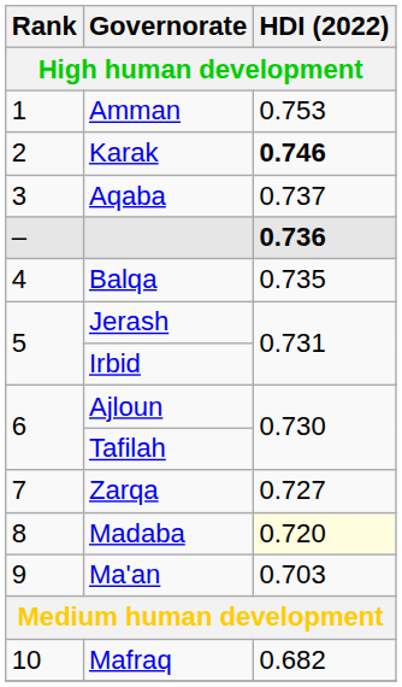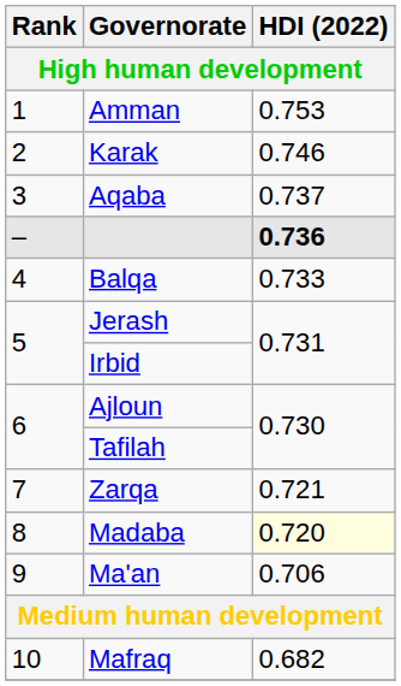Karak | HDI (2022): bold -> normal
Balqa | HDI (2022): 0.735 -> 0.733
Zarqa | HDI (2022): 0.727 -> 0.721
Ma'an | HDI (2022): 0.703 -> 0.706
